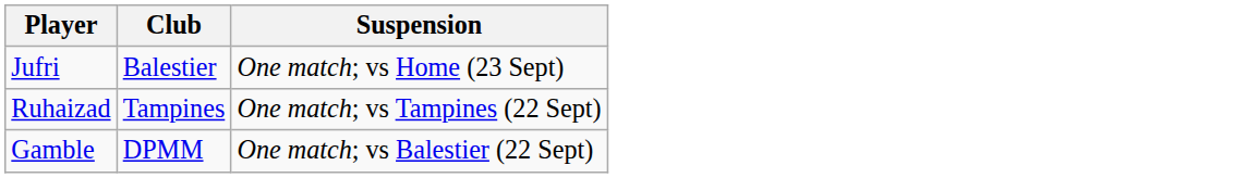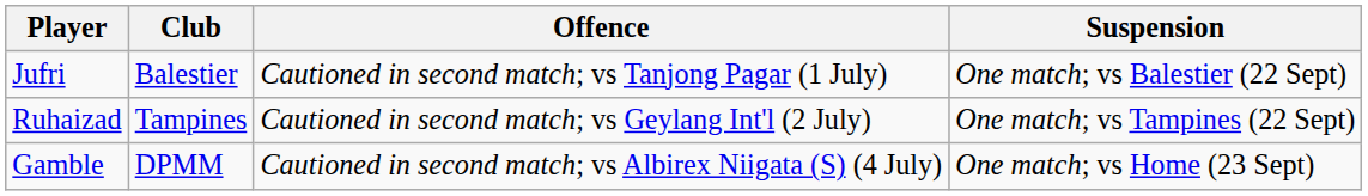+ column: Offence | Cautioned in second match; vs Tanjong Pagar (1 July) | Cautioned in second match; vs Geylang Int'l (2 July) | Cautioned in second match; vs Albirex Niigata (S) (4 July)
Jufri | Suspension: One match; vs Home (23 Sept) -> One match; vs Balestier (22 Sept)
Gamble | Suspension: One match; vs Balestier (22 Sept) -> One match; vs Home (23 Sept)
